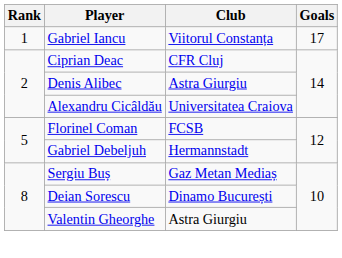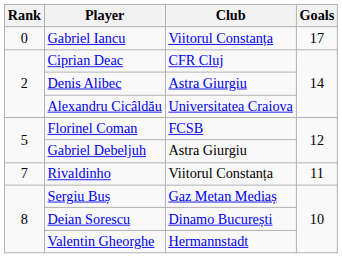Gabriel Iancu | Rank: 1 -> 0
Gabriel Debeljuh | Club: Hermannstadt -> Astra Giurgiu
+ row: 7 | Rivaldinho | Viitorul Constanța | 11
Valentin Gheorghe | Club: Astra Giurgiu -> Hermannstadt
